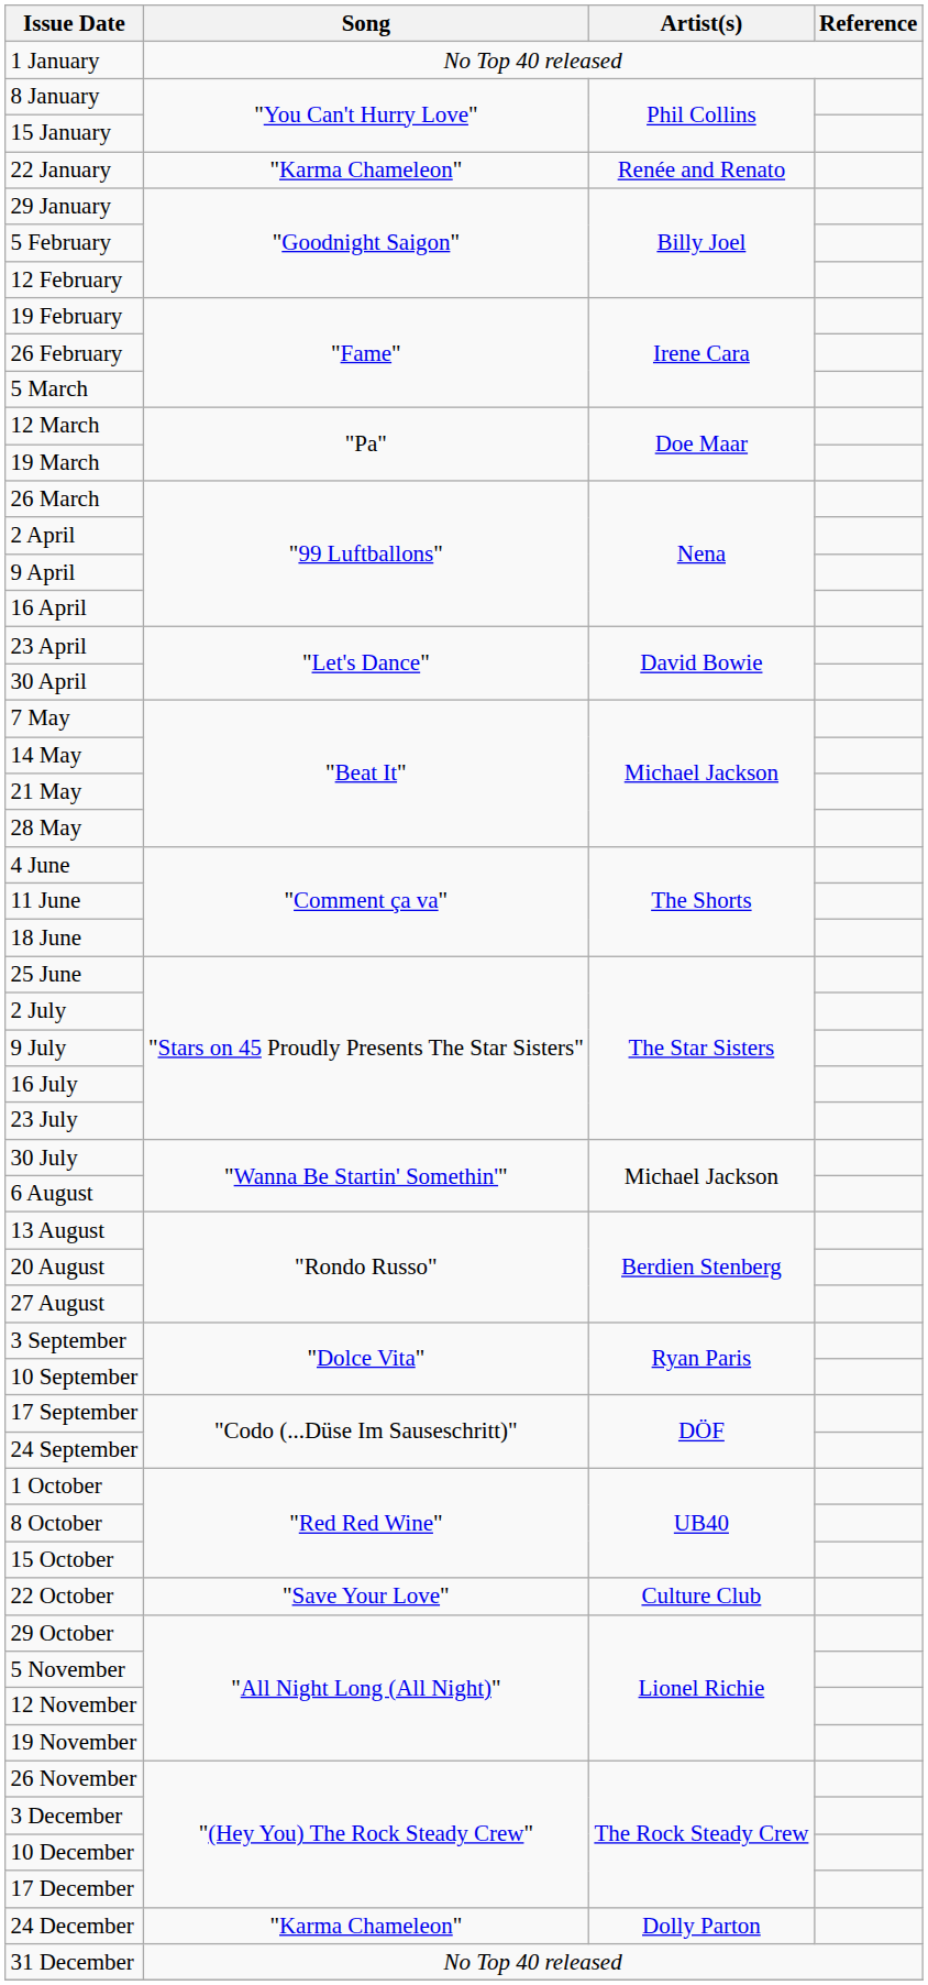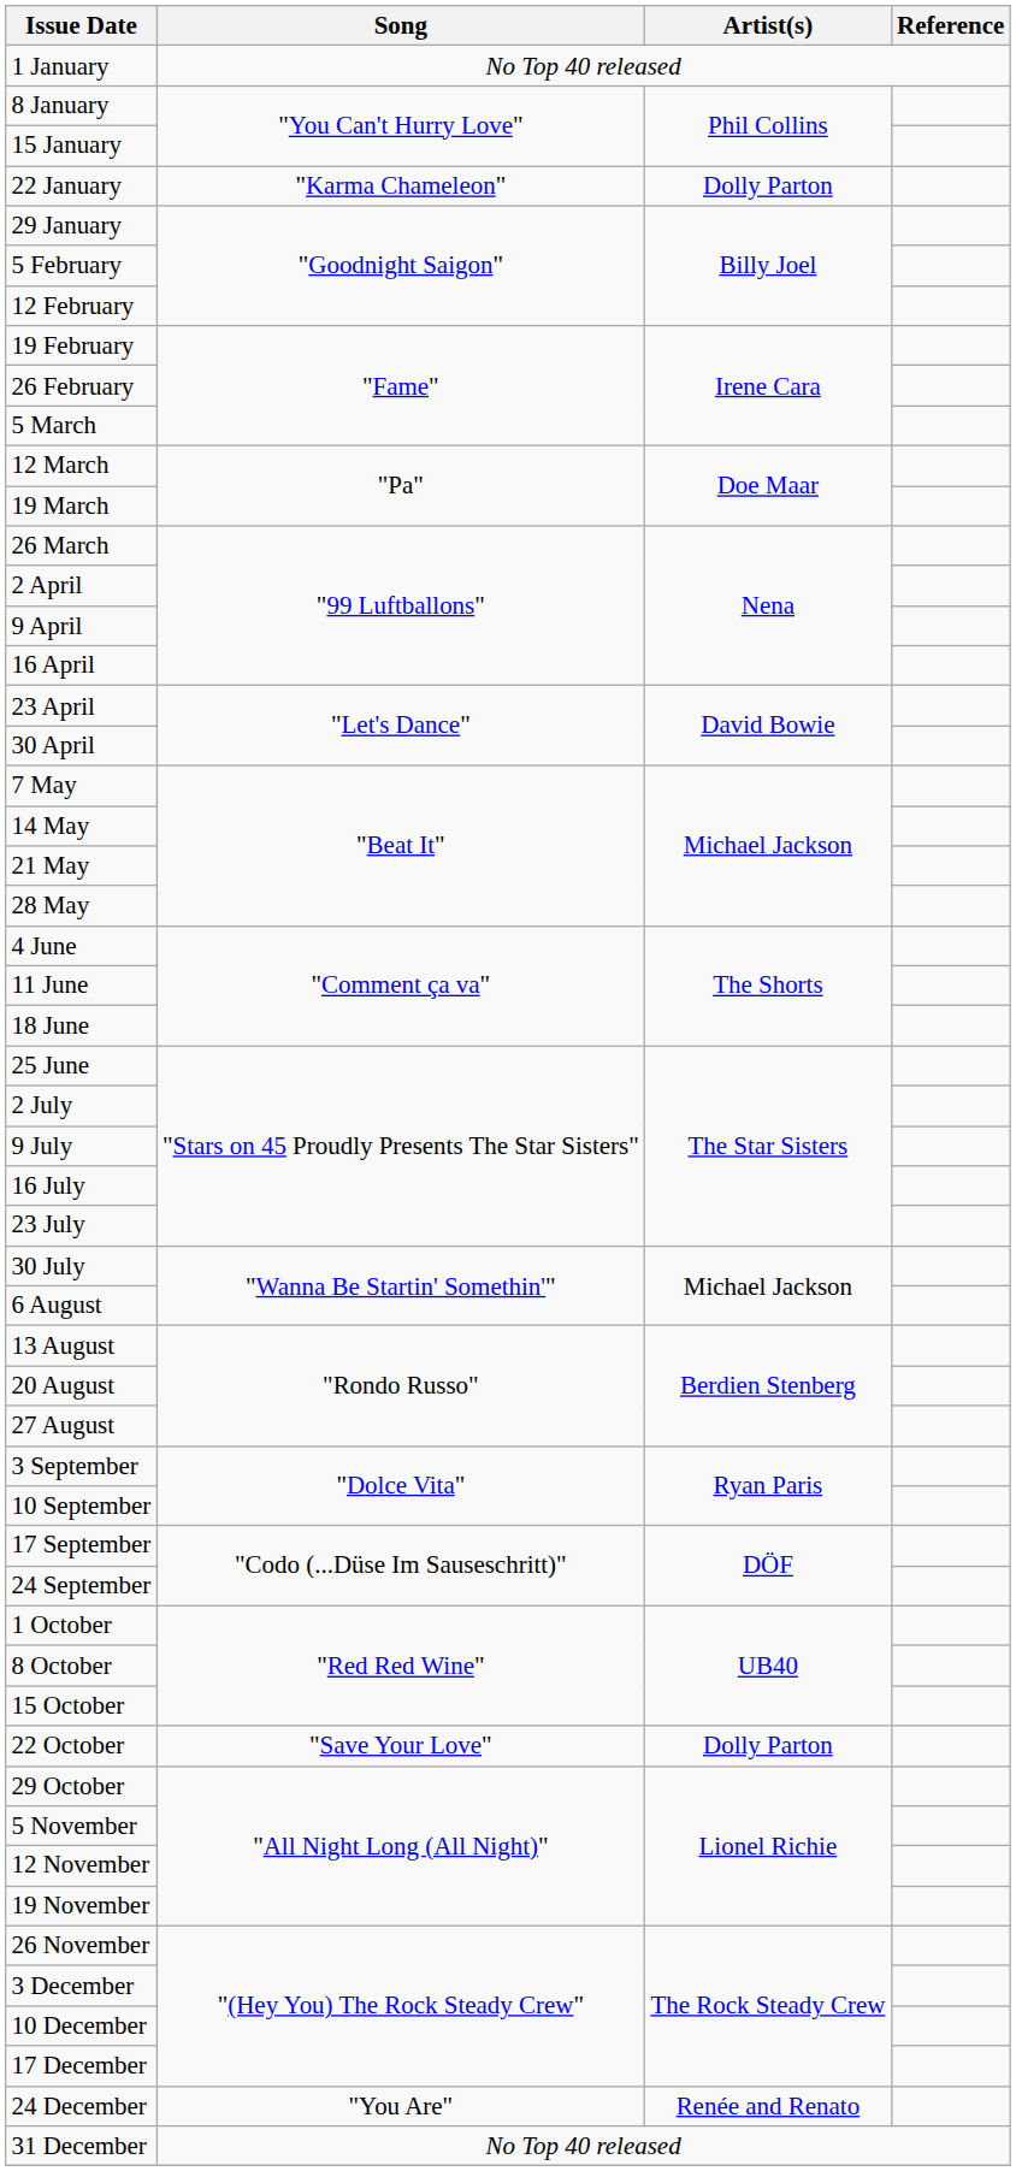22 January | Artist(s): Renée and Renato -> Dolly Parton
22 October | Artist(s): Culture Club -> Dolly Parton
24 December | Song: "Karma Chameleon" -> "You Are"
24 December | Artist(s): Dolly Parton -> Renée and Renato
